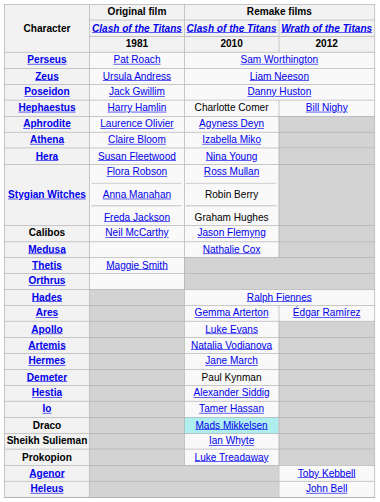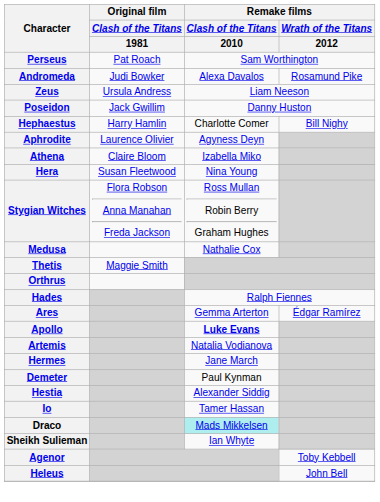+ row: Andromeda | Judi Bowker | Alexa Davalos | Rosamund Pike
- row: Calibos | Neil McCarthy | Jason Flemyng
Apollo | Remake films / Clash of the Titans / 2010: normal -> bold
- row: Prokopion | Luke Treadaway
